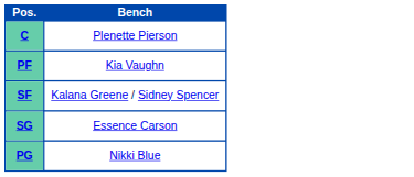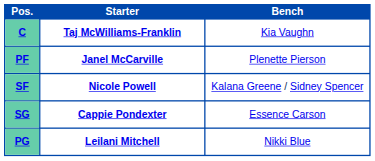+ column: Starter | Taj McWilliams-Franklin | Janel McCarville | Nicole Powell | Cappie Pondexter | Leilani Mitchell
C | Bench: Plenette Pierson -> Kia Vaughn
PF | Bench: Kia Vaughn -> Plenette Pierson
